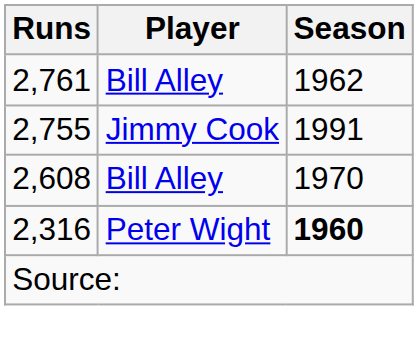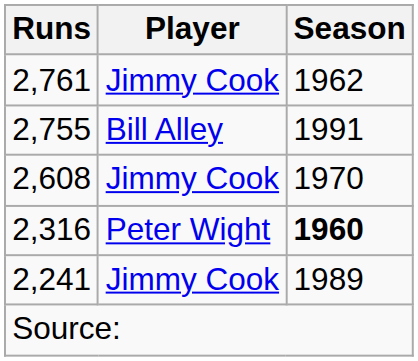2,761 | Player: Bill Alley -> Jimmy Cook
2,755 | Player: Jimmy Cook -> Bill Alley
2,608 | Player: Bill Alley -> Jimmy Cook
+ row: 2,241 | Jimmy Cook | 1989
